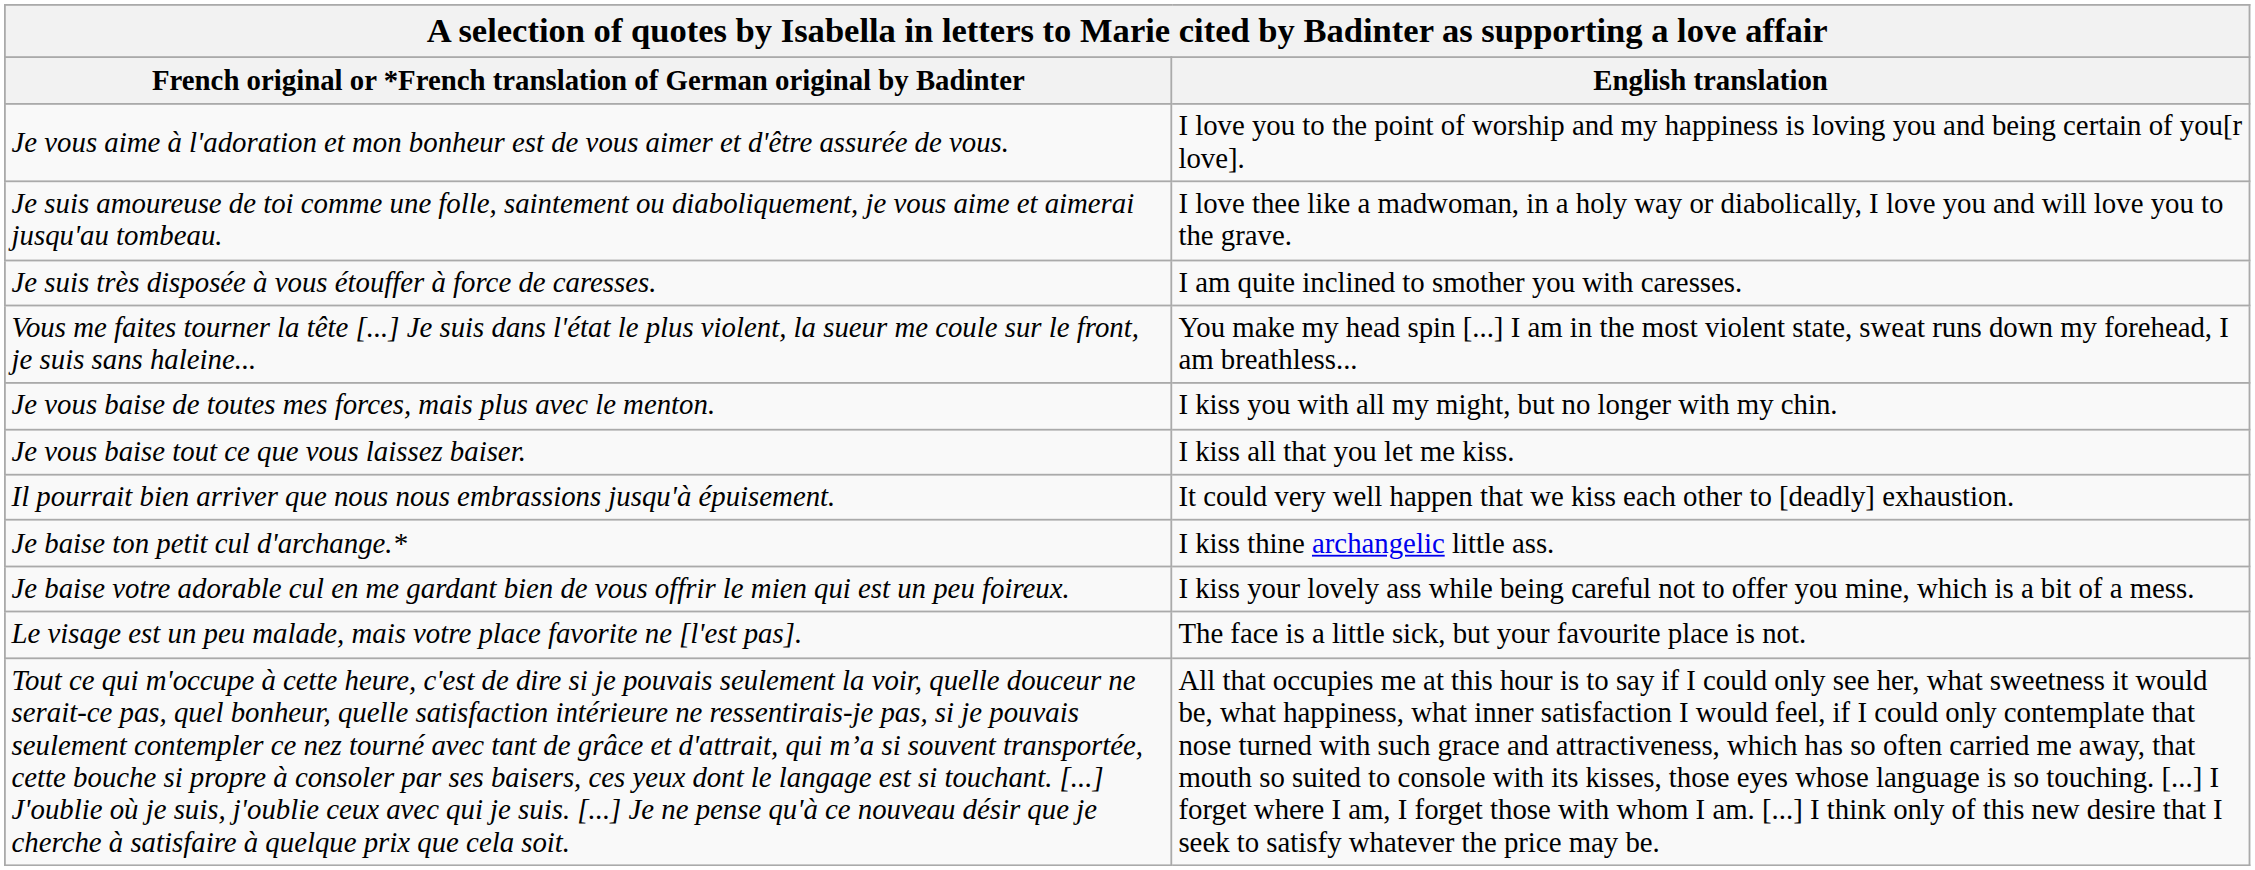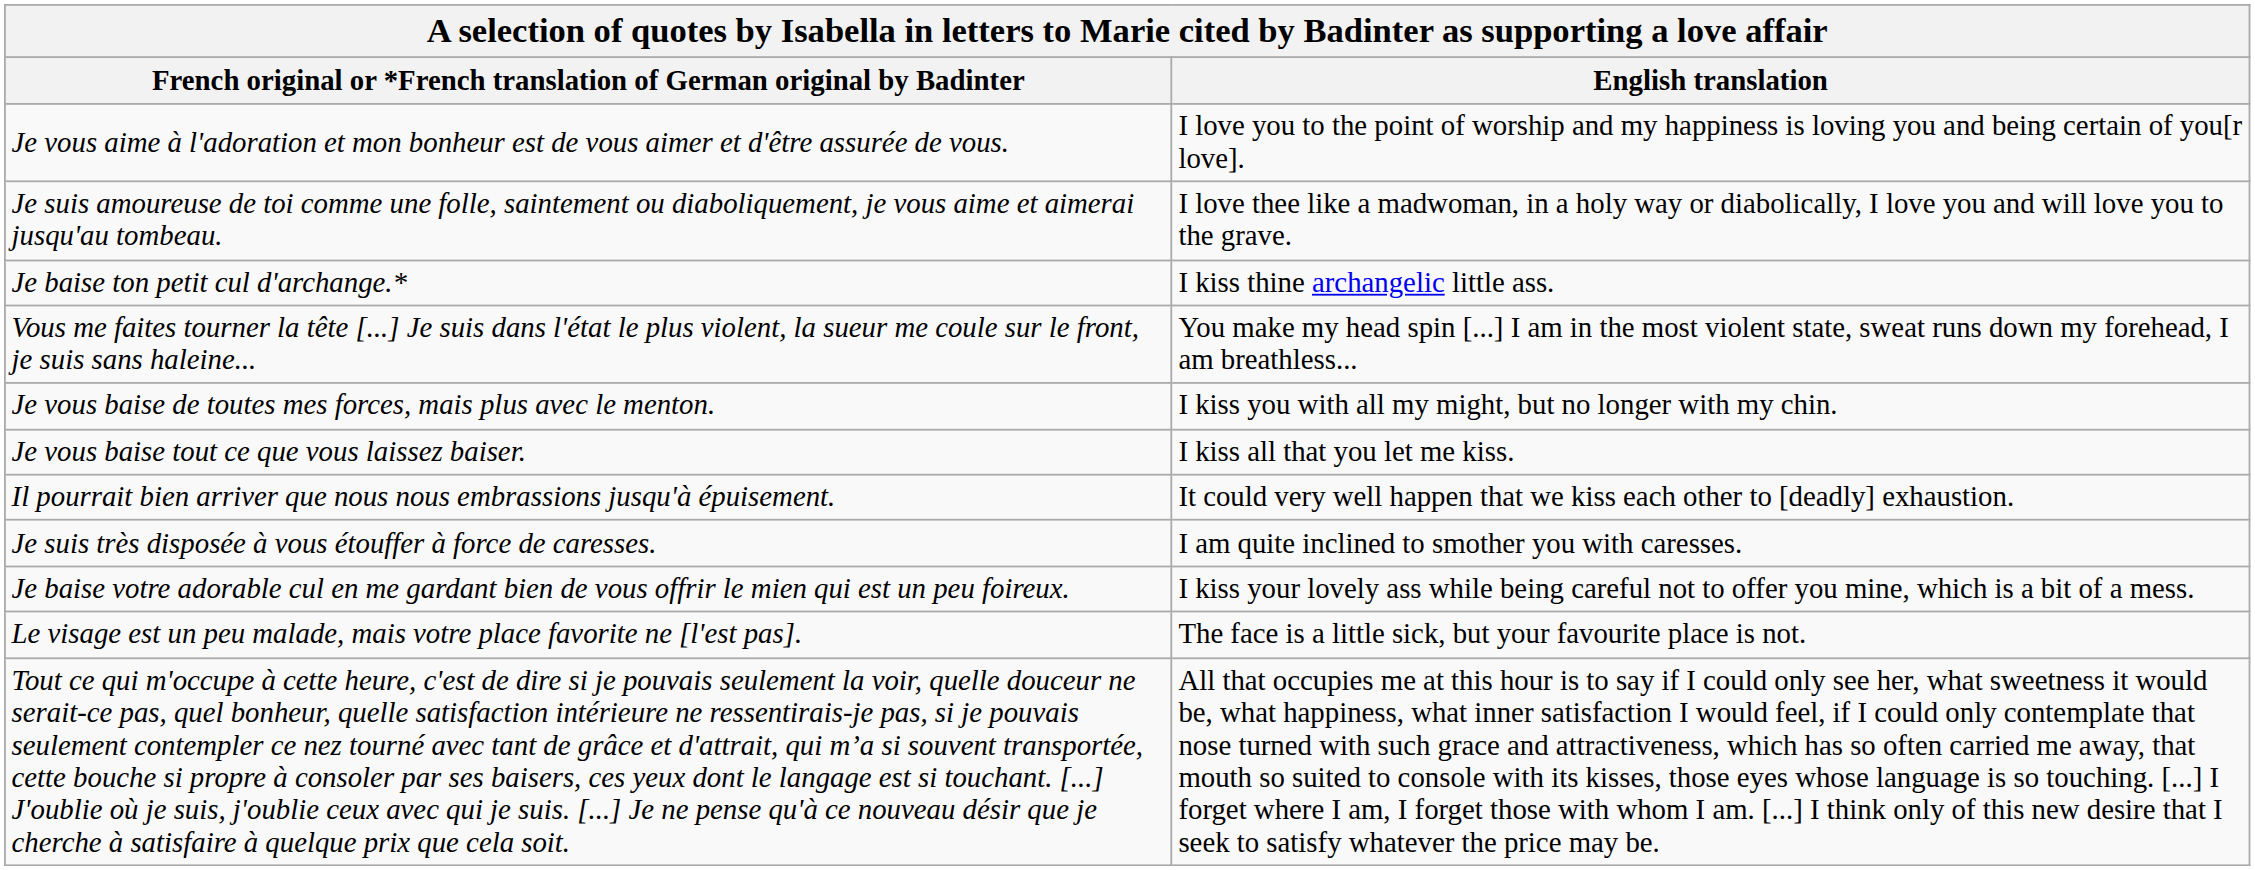rows swapped: Je suis très disposée à vous étouffer à force de caresses. <-> Je baise ton petit cul d'archange.*
